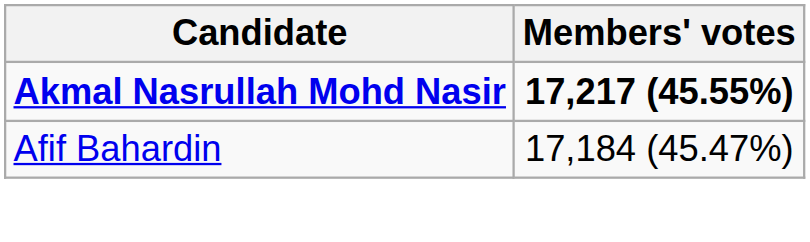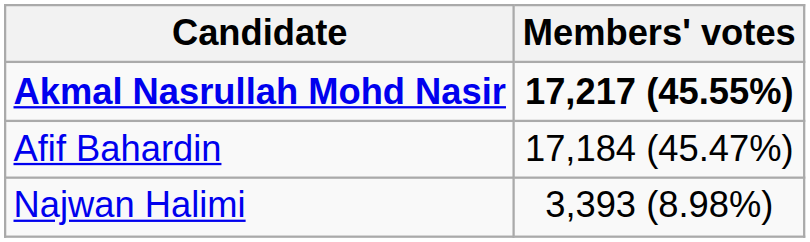+ row: Najwan Halimi | 3,393 (8.98%)
